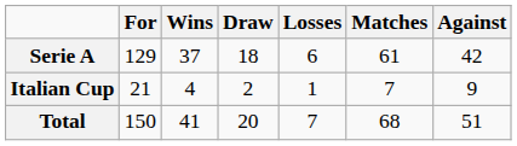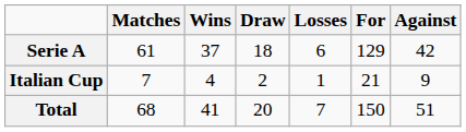columns swapped: Matches <-> For
